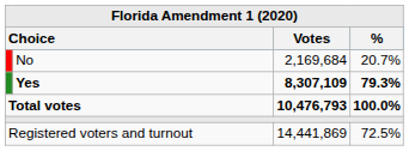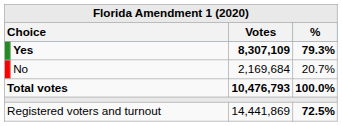rows swapped: Yes <-> No
Registered voters and turnout | %: normal -> bold
